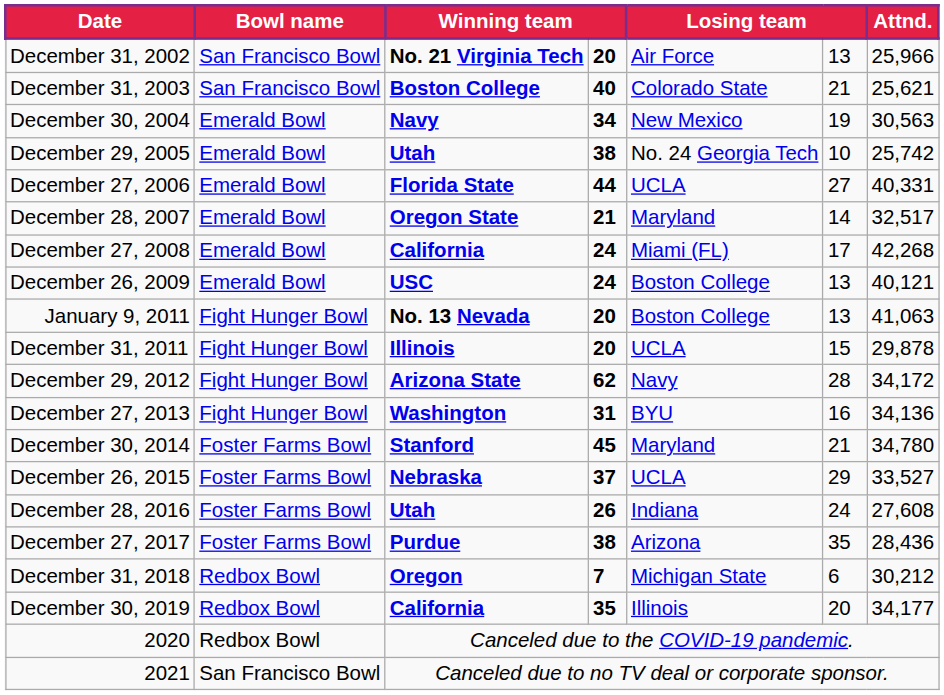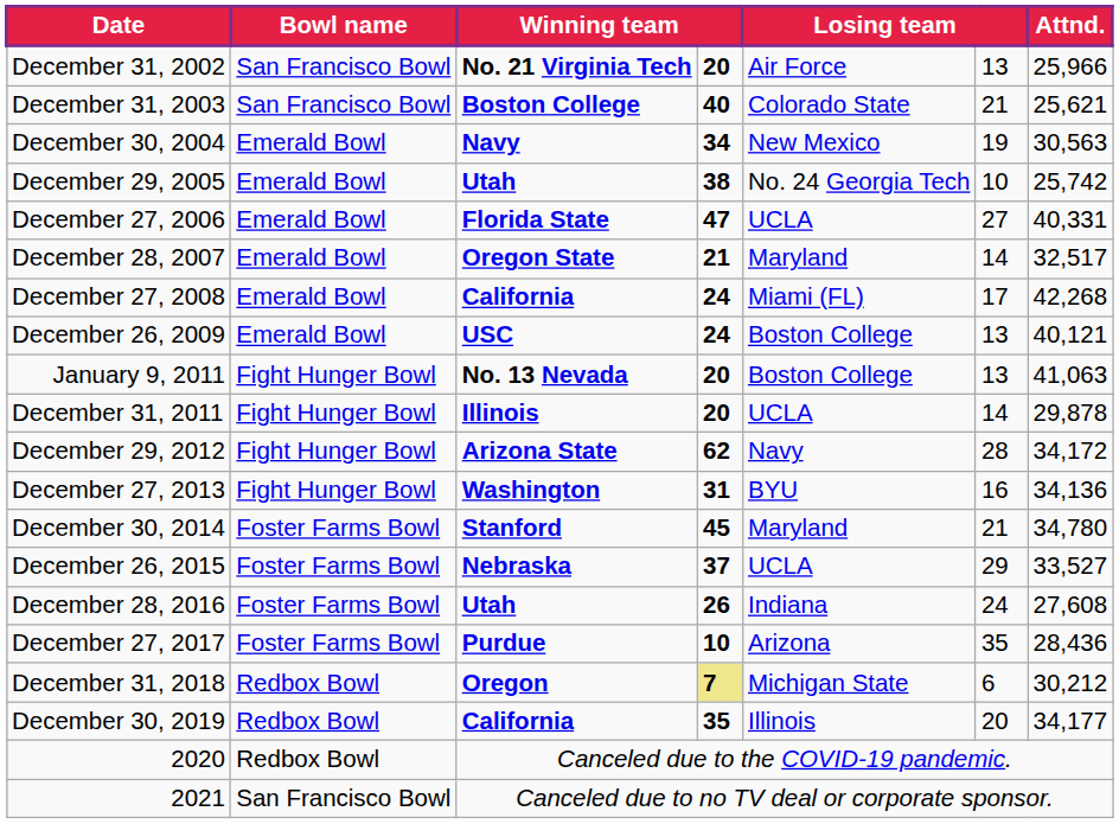December 27, 2006 | column 4: 44 -> 47
December 31, 2011 | column 6: 15 -> 14
December 27, 2017 | column 4: 38 -> 10
December 31, 2018 | column 4: no background -> khaki background
